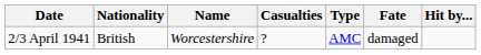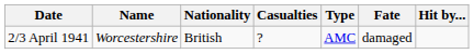columns swapped: Name <-> Nationality
